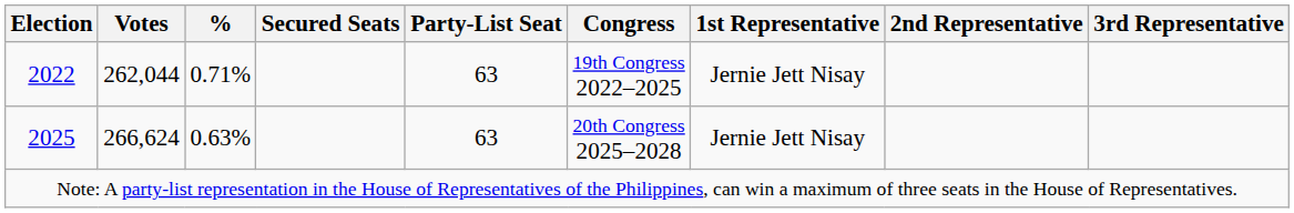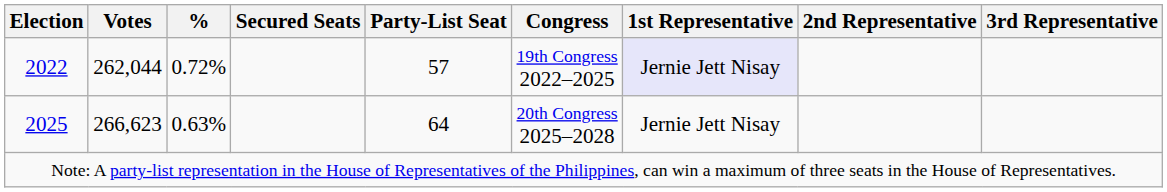2022 | %: 0.71% -> 0.72%
2022 | Party-List Seat: 63 -> 57
2022 | 1st Representative: no background -> lavender background
2025 | Votes: 266,624 -> 266,623
2025 | Party-List Seat: 63 -> 64
